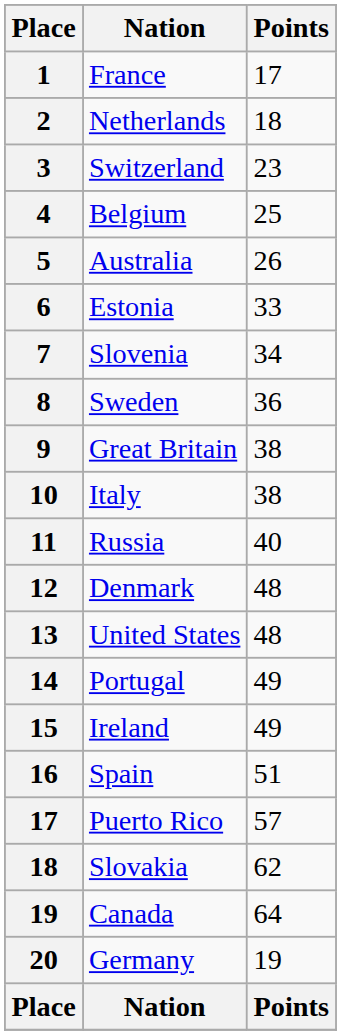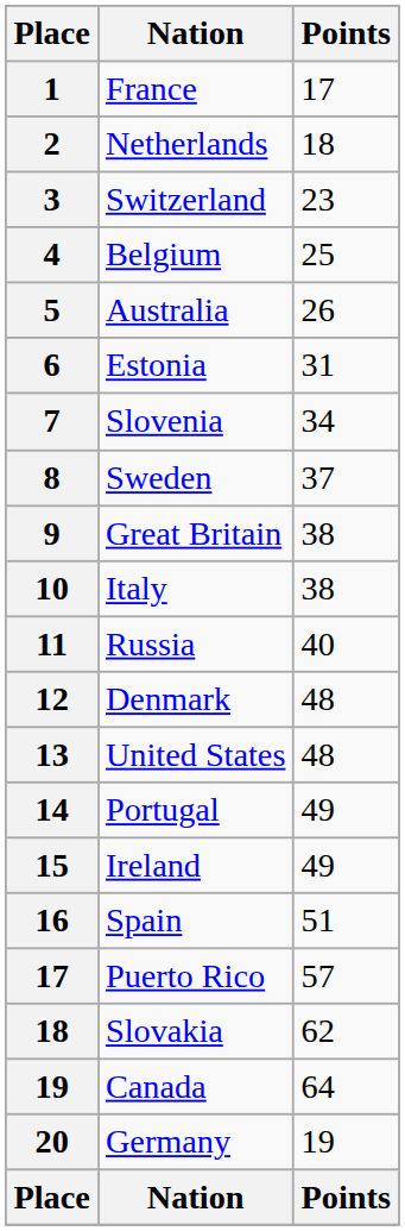Estonia | Points: 33 -> 31
Sweden | Points: 36 -> 37
